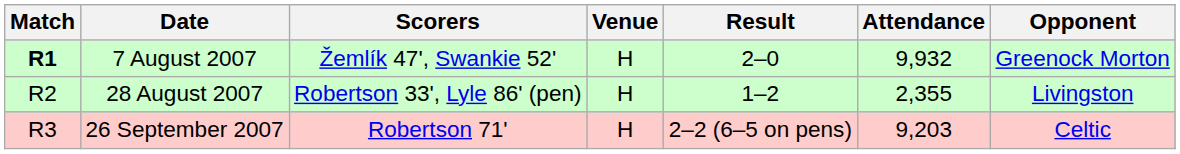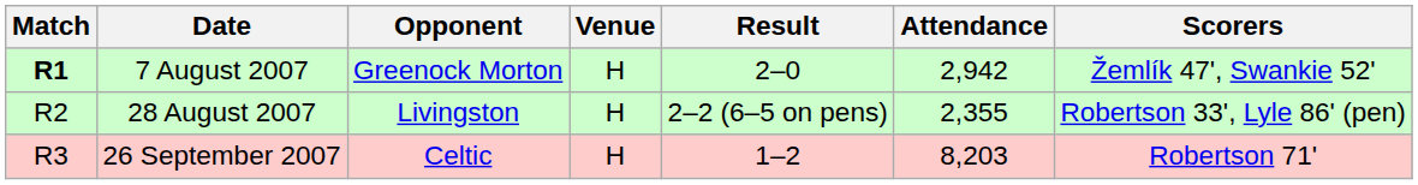columns swapped: Opponent <-> Scorers
7 August 2007 | Attendance: 9,932 -> 2,942
28 August 2007 | Result: 1–2 -> 2–2 (6–5 on pens)
26 September 2007 | Result: 2–2 (6–5 on pens) -> 1–2
26 September 2007 | Attendance: 9,203 -> 8,203
